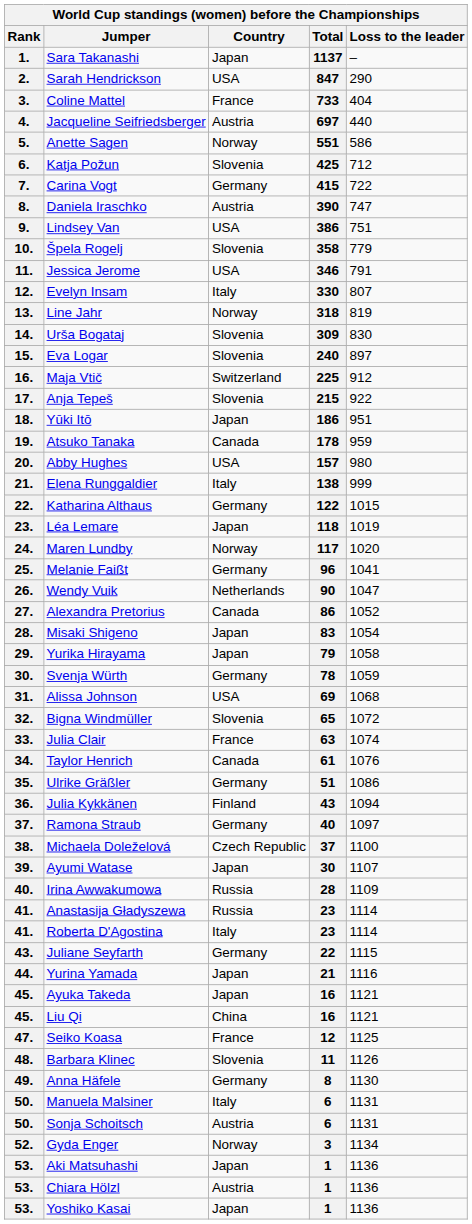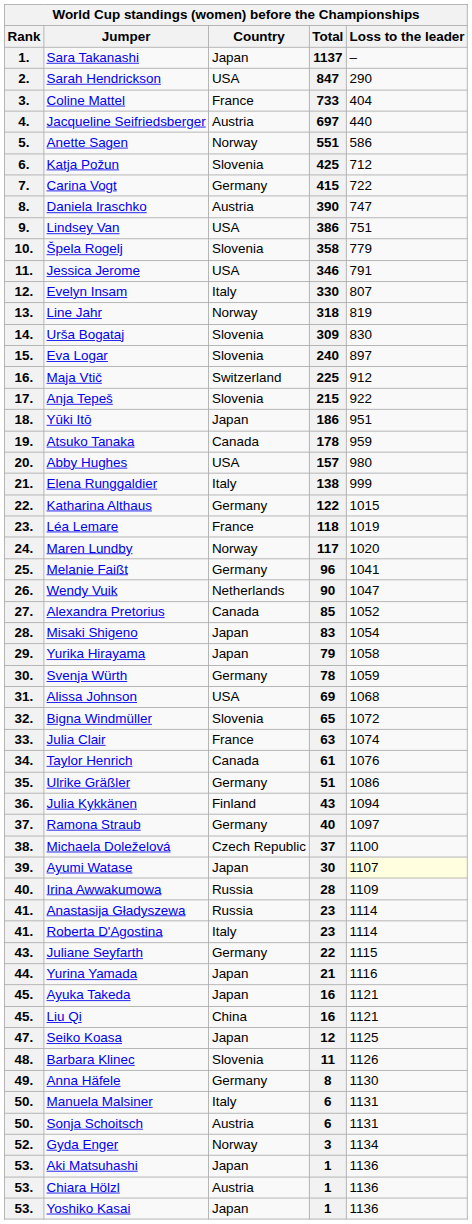23. | Country: Japan -> France
27. | Total: 86 -> 85
39. | Loss to the leader: no background -> lightyellow background
47. | Country: France -> Japan
